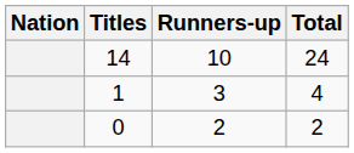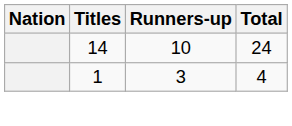- row: 0 | 2 | 2
